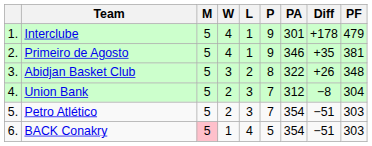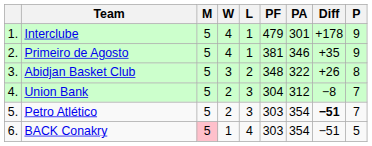columns swapped: PF <-> P
Petro Atlético | Diff: normal -> bold
